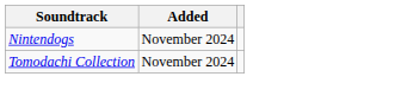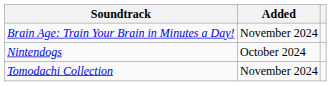+ row: Brain Age: Train Your Brain in Minutes a Day! | November 2024
Nintendogs | Added: November 2024 -> October 2024
